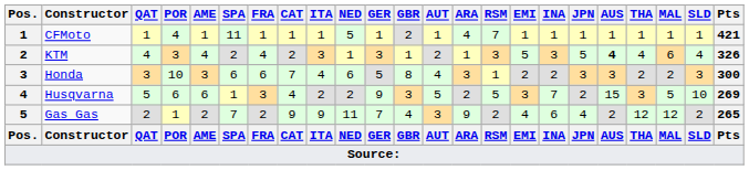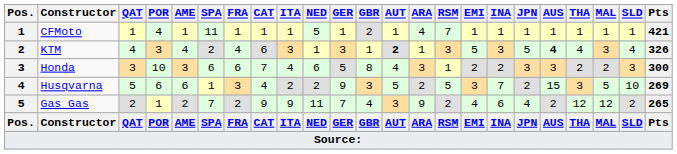KTM | CAT: 2 -> 6
KTM | AUT: normal -> bold
KTM | MAL: 6 -> 3
